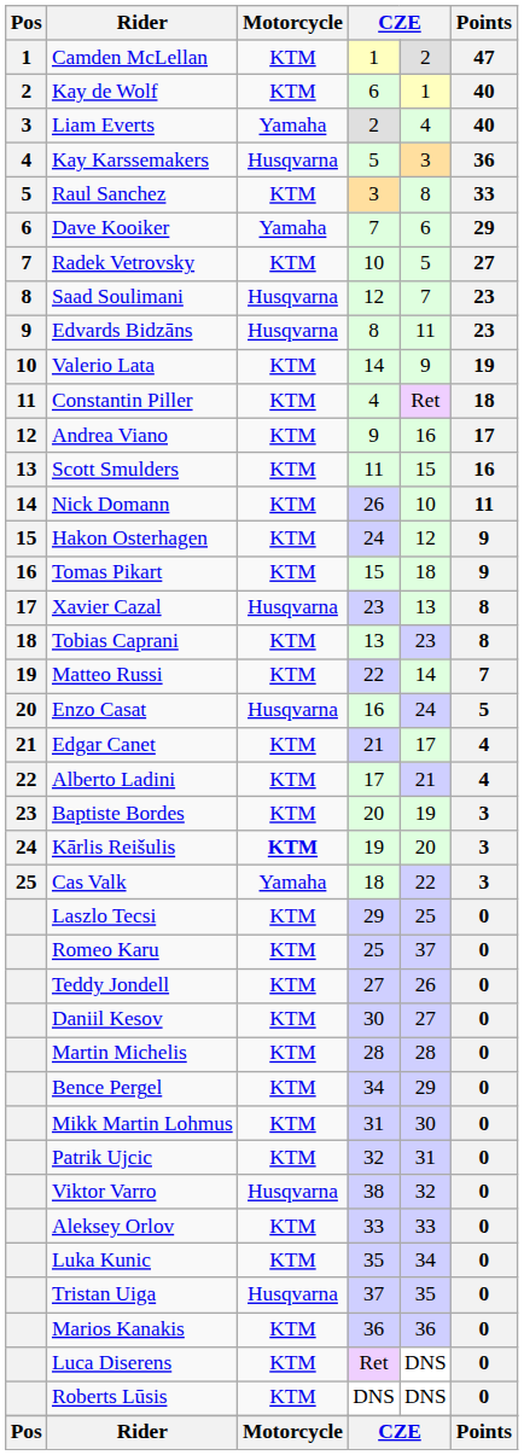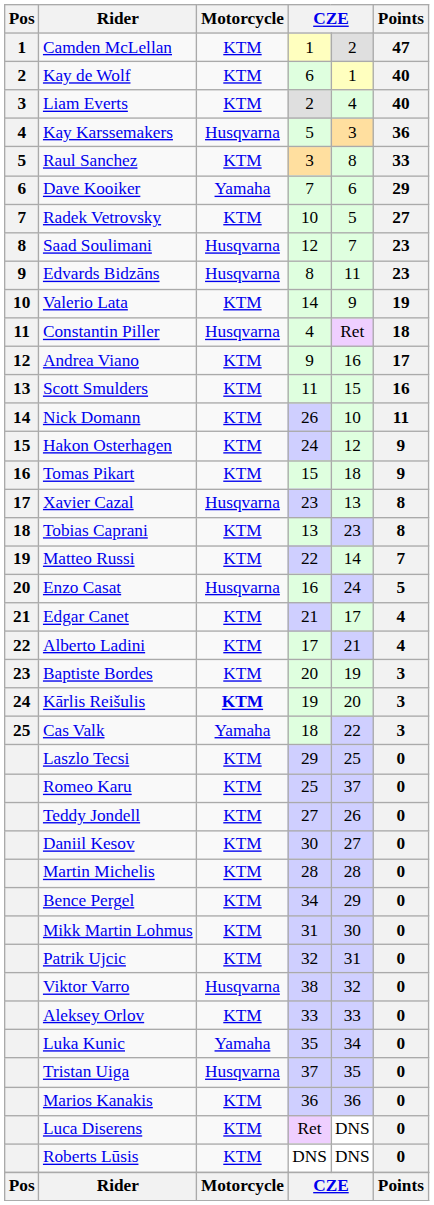Liam Everts | Motorcycle: Yamaha -> KTM
Constantin Piller | Motorcycle: KTM -> Husqvarna
Luka Kunic | Motorcycle: KTM -> Yamaha
